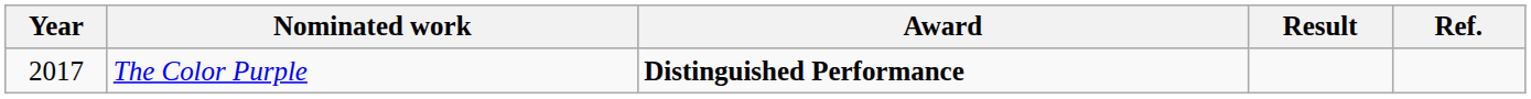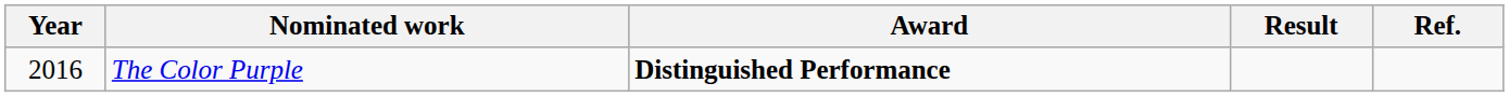The Color Purple | Year: 2017 -> 2016
